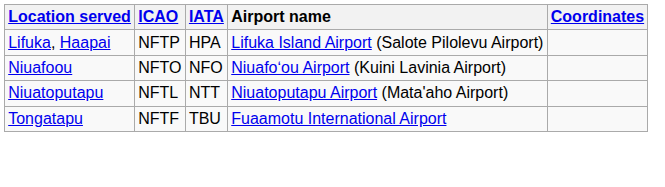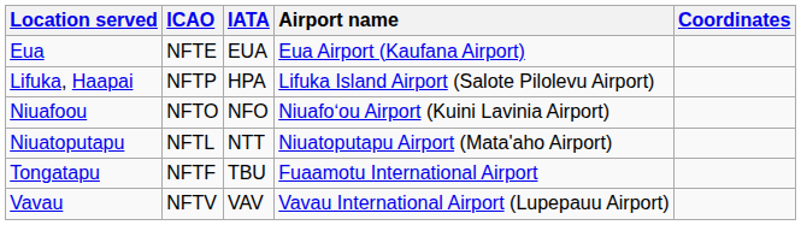+ row: Eua | NFTE | EUA | Eua Airport (Kaufana Airport)
+ row: Vavau | NFTV | VAV | Vavau International Airport (Lupepauu Airport)
